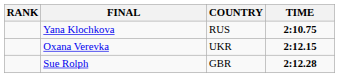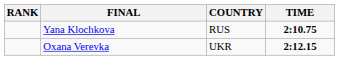- row: Sue Rolph | GBR | 2:12.28
